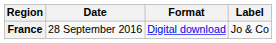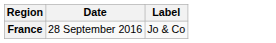- column: Format | Digital download
